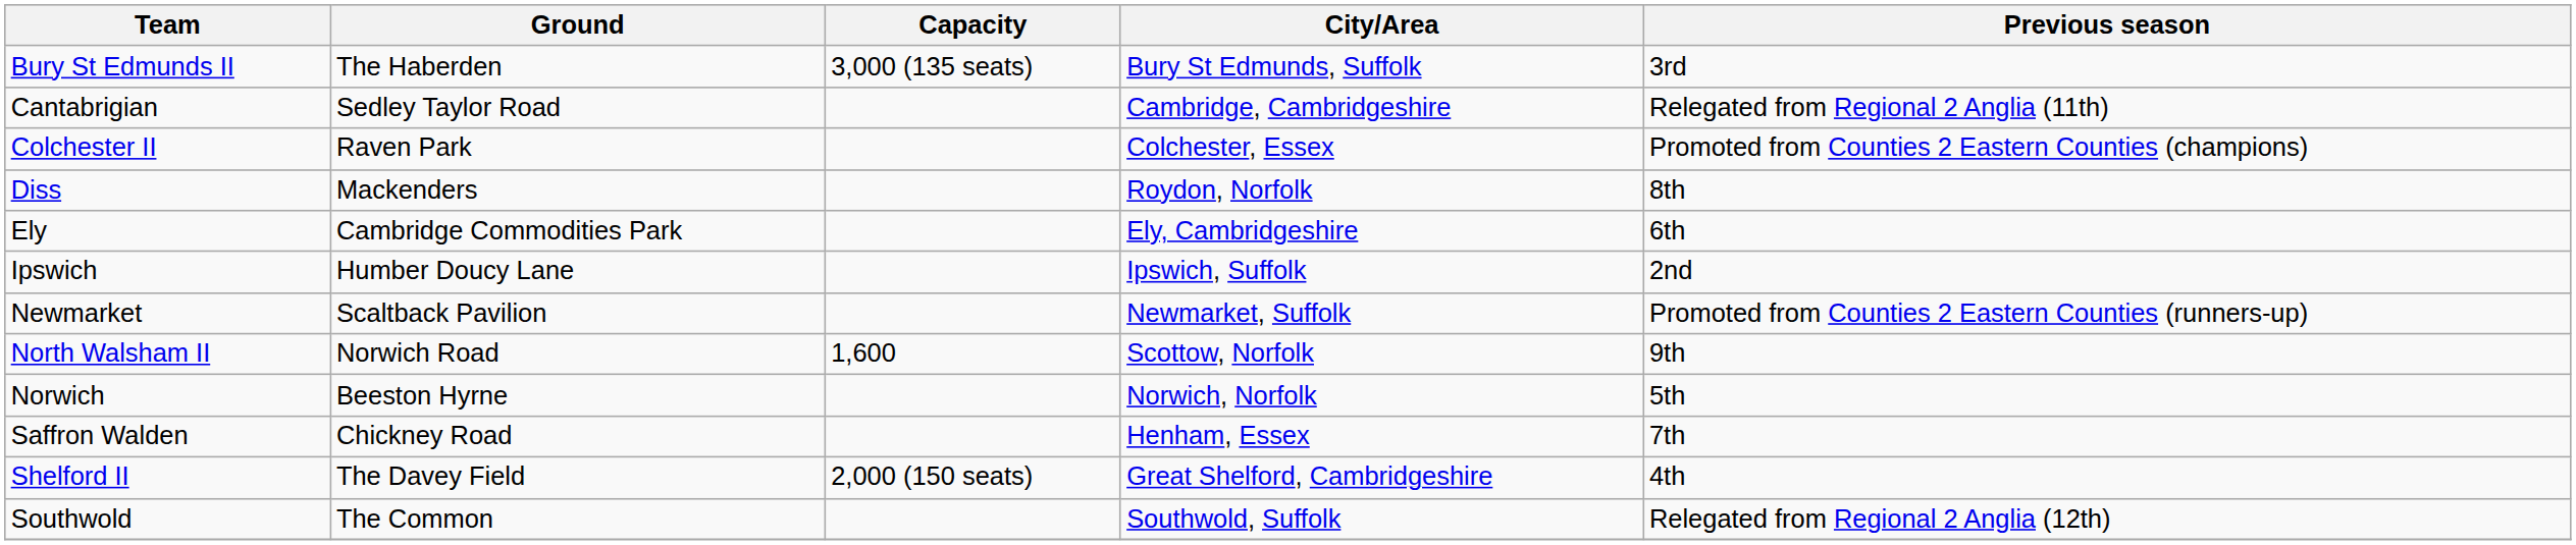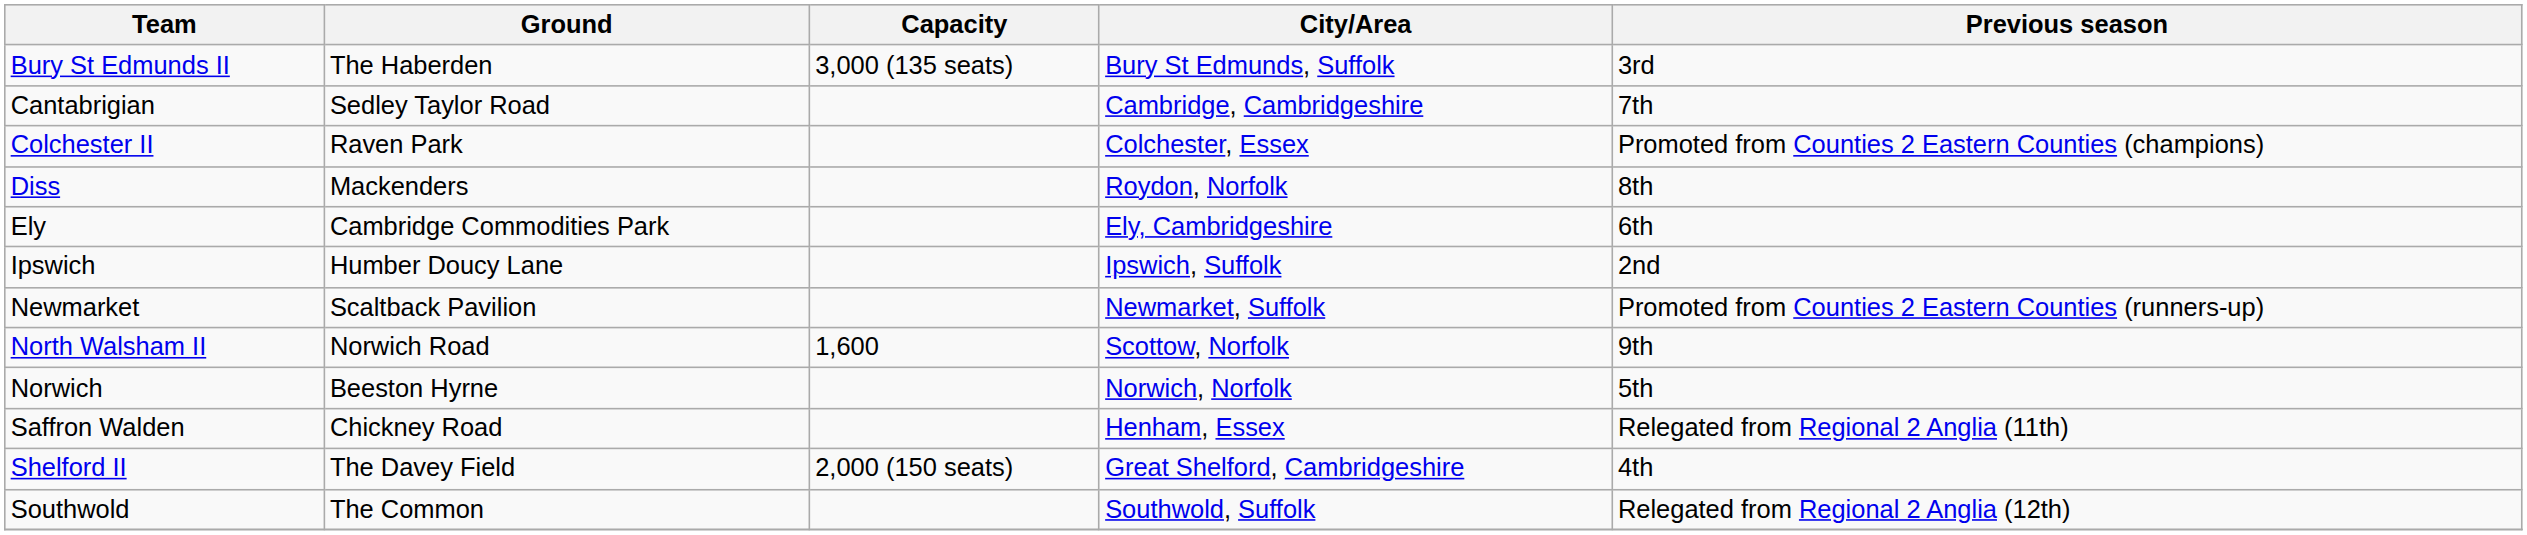Cantabrigian | Previous season: Relegated from Regional 2 Anglia (11th) -> 7th
Saffron Walden | Previous season: 7th -> Relegated from Regional 2 Anglia (11th)
